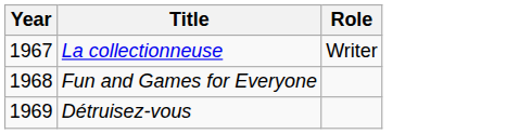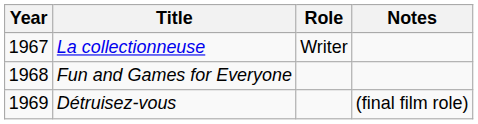+ column: Notes | (final film role)
